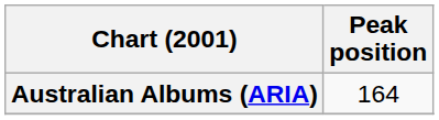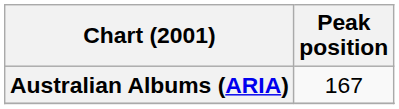Australian Albums (ARIA) | Peak position: 164 -> 167
